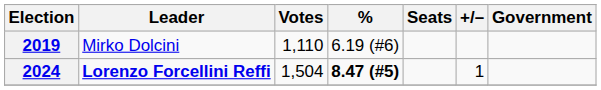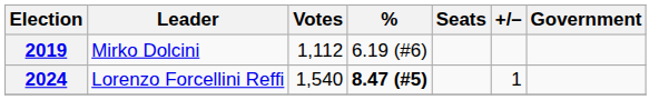2019 | Votes: 1,110 -> 1,112
2024 | Leader: bold -> normal
2024 | Votes: 1,504 -> 1,540
